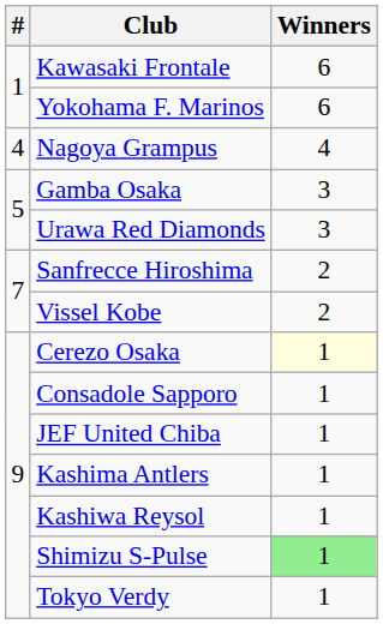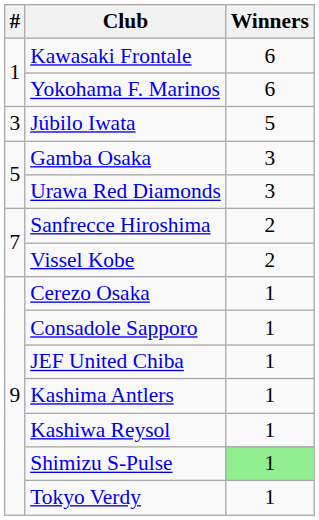+ row: 3 | Júbilo Iwata | 5
- row: 4 | Nagoya Grampus | 4
Cerezo Osaka | Winners: lightyellow background -> no background
